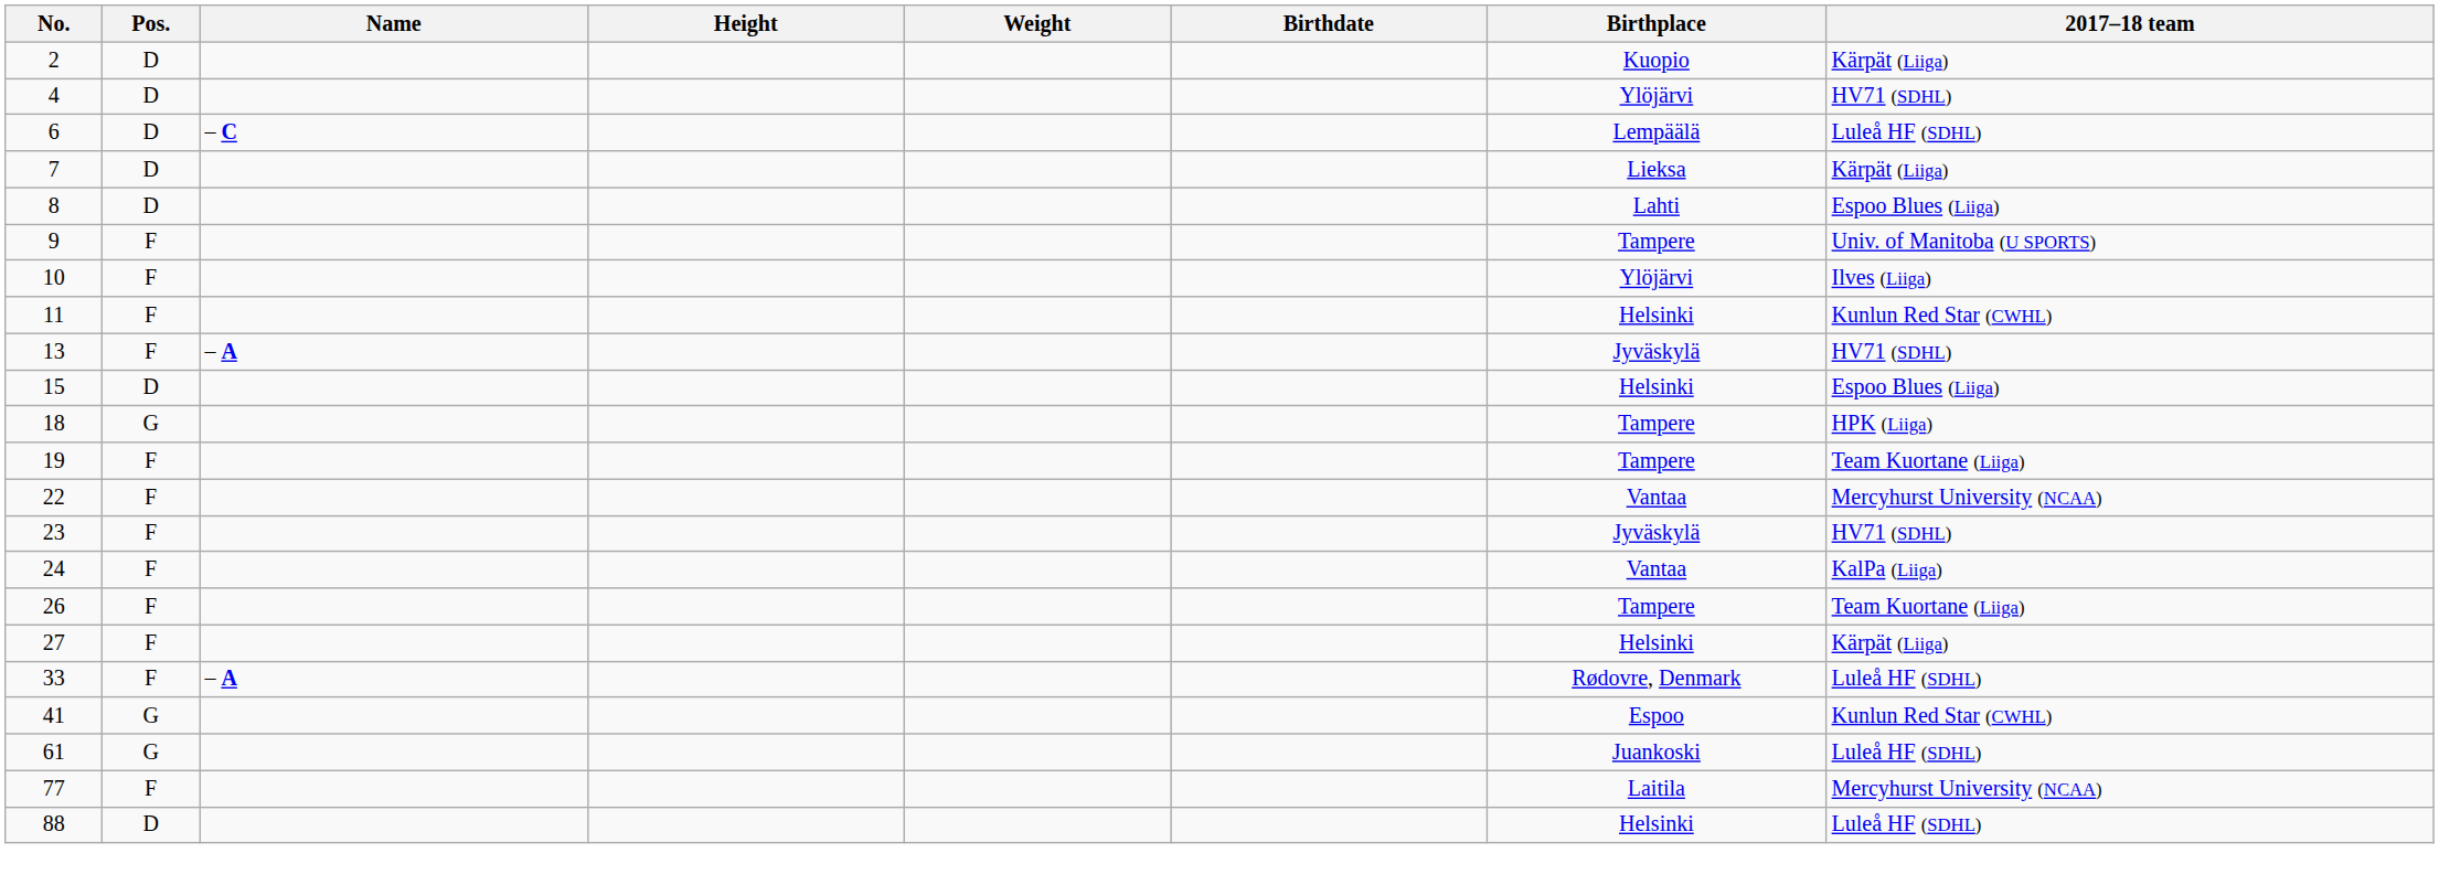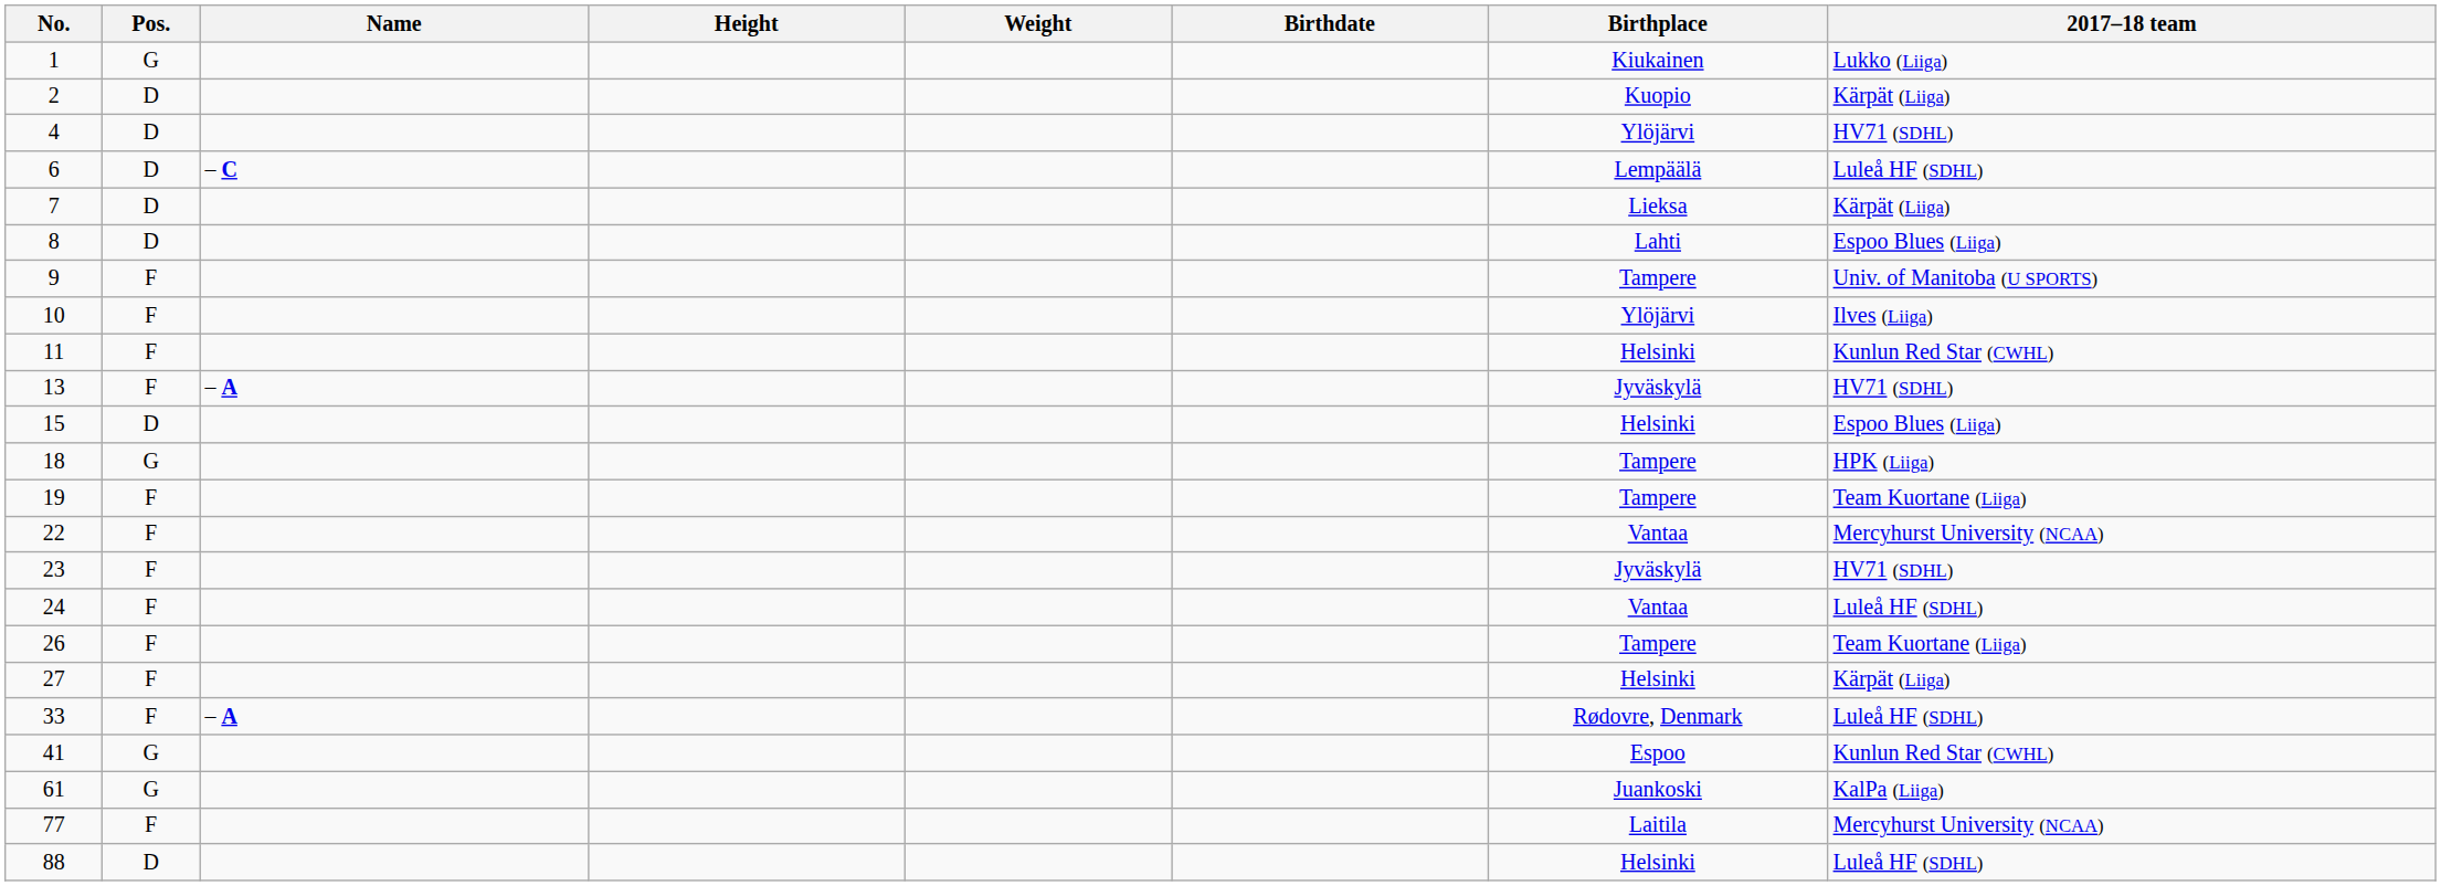+ row: 1 | G | Kiukainen | Lukko (Liiga)
24 | 2017–18 team: KalPa (Liiga) -> Luleå HF (SDHL)
61 | 2017–18 team: Luleå HF (SDHL) -> KalPa (Liiga)
